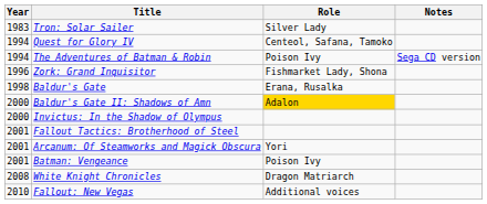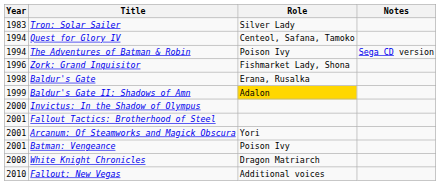Baldur's Gate II: Shadows of Amn | Year: 2000 -> 1999
